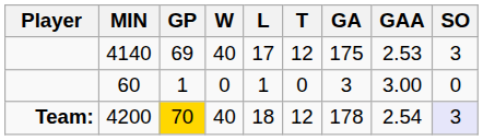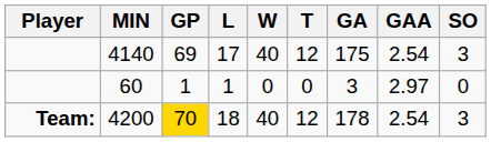columns swapped: W <-> L
4140 | GAA: 2.53 -> 2.54
60 | GAA: 3.00 -> 2.97
4200 | SO: lavender background -> no background
